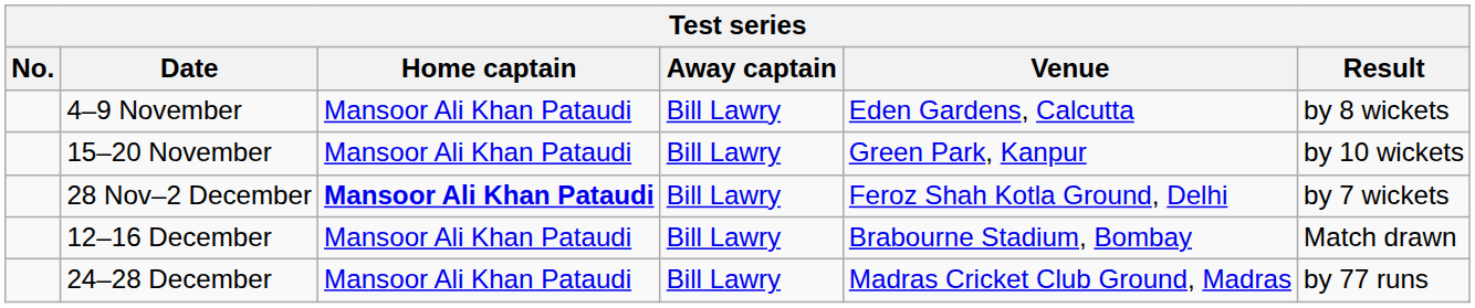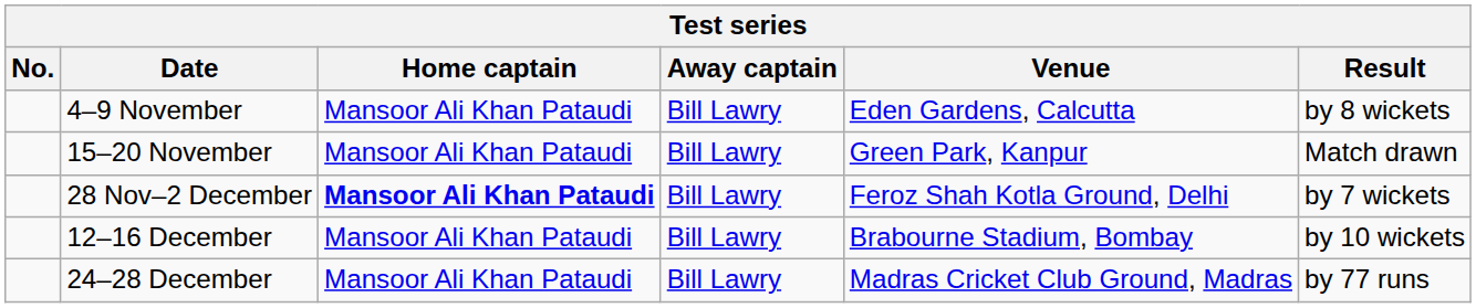15–20 November | Result: by 10 wickets -> Match drawn
12–16 December | Result: Match drawn -> by 10 wickets
